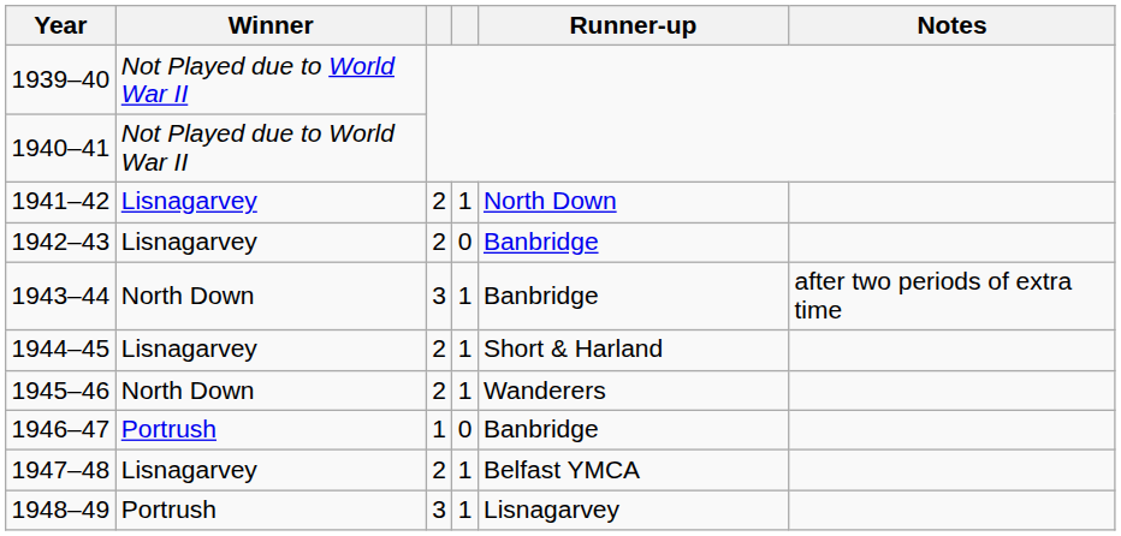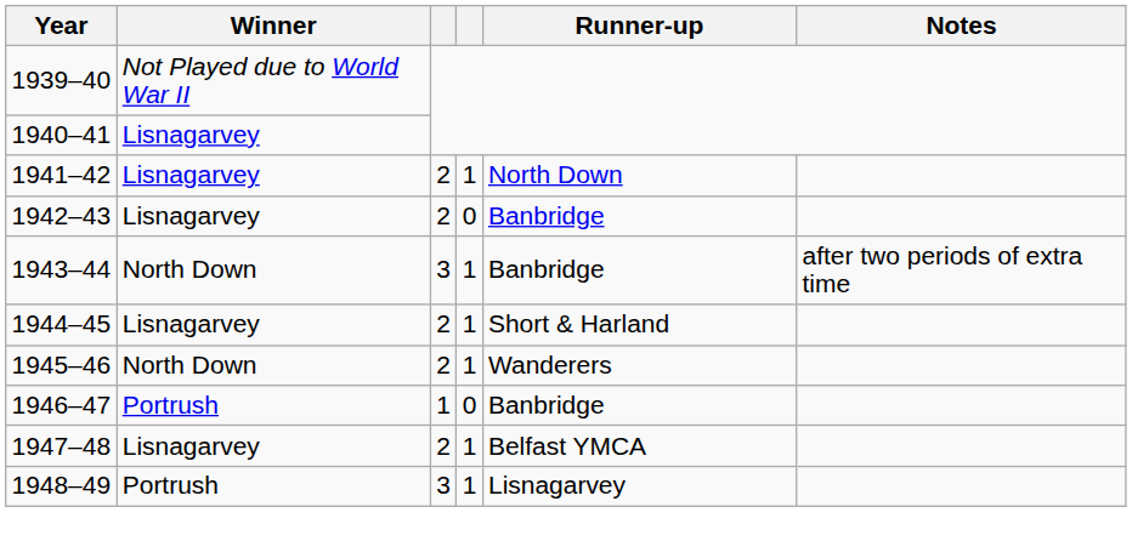1940–41 | Winner: Not Played due to World War II -> Lisnagarvey
